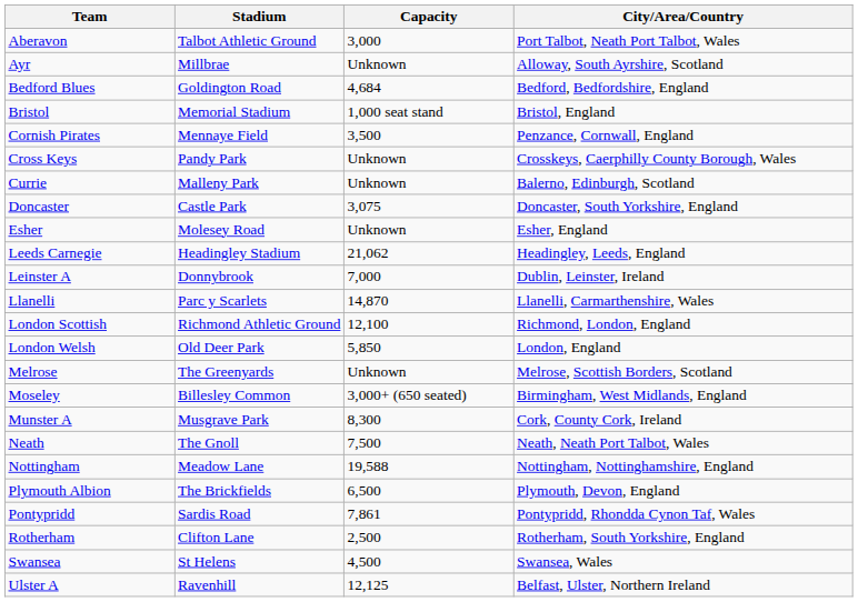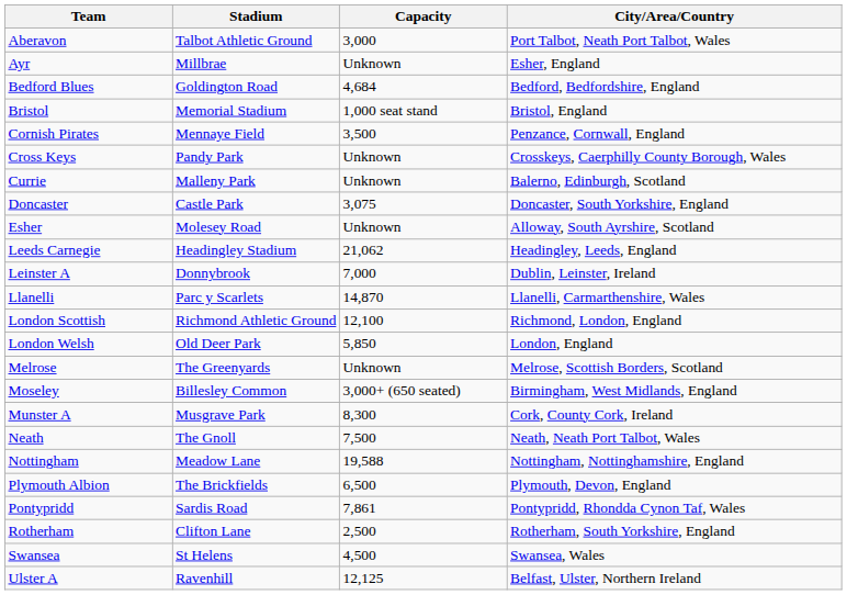Ayr | City/Area/Country: Alloway, South Ayrshire, Scotland -> Esher, England
Esher | City/Area/Country: Esher, England -> Alloway, South Ayrshire, Scotland
